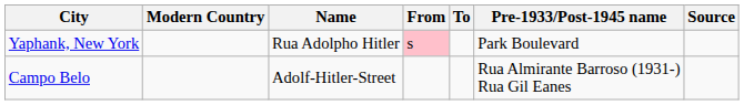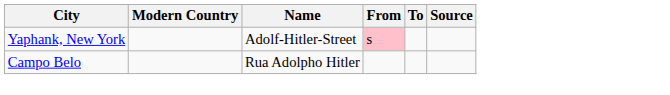- column: Pre-1933/Post-1945 name | Park Boulevard | Rua Almirante Barroso (1931-) Rua Gil Eanes
Yaphank, New York | Name: Rua Adolpho Hitler -> Adolf-Hitler-Street
Campo Belo | Name: Adolf-Hitler-Street -> Rua Adolpho Hitler
